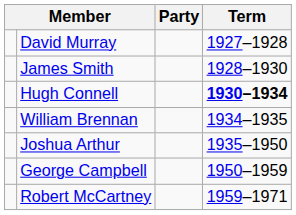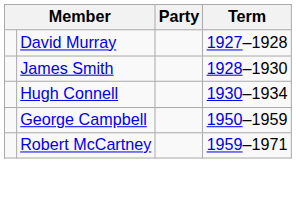Hugh Connell | Term: bold -> normal
- row: William Brennan | 1934–1935
- row: Joshua Arthur | 1935–1950
